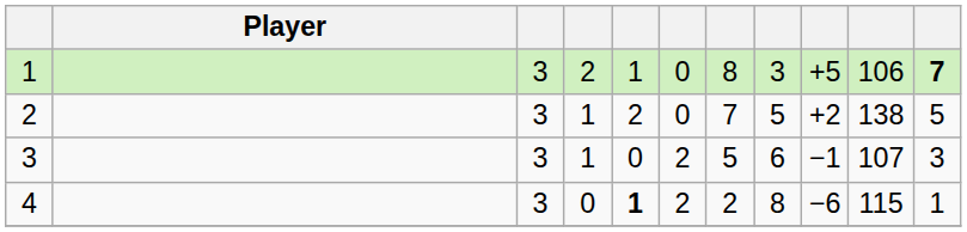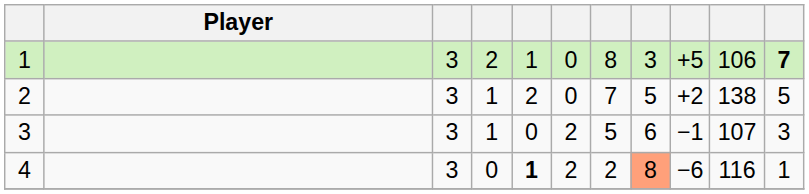4 | column 8: no background -> lightsalmon background
4 | column 10: 115 -> 116
